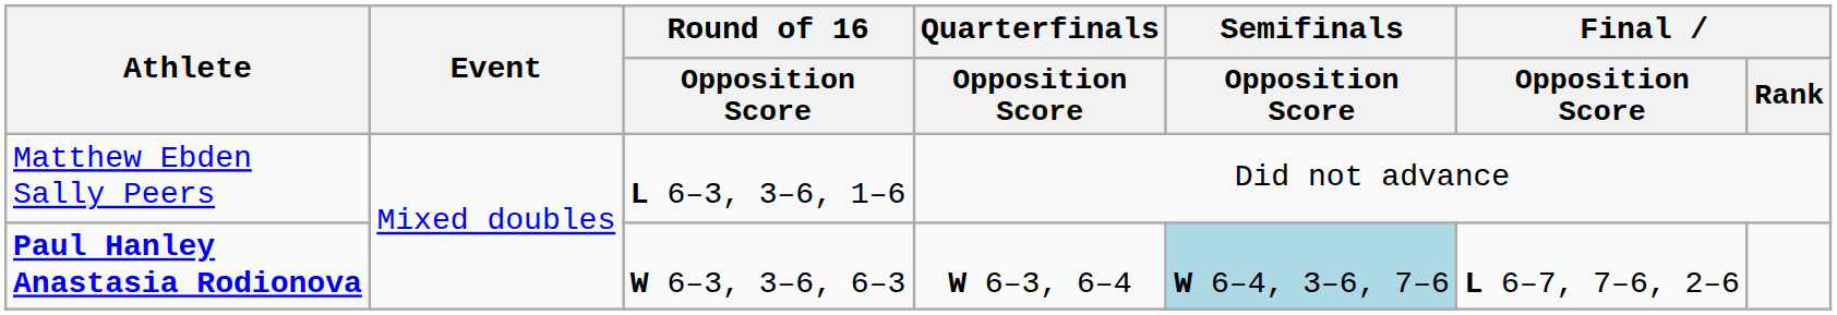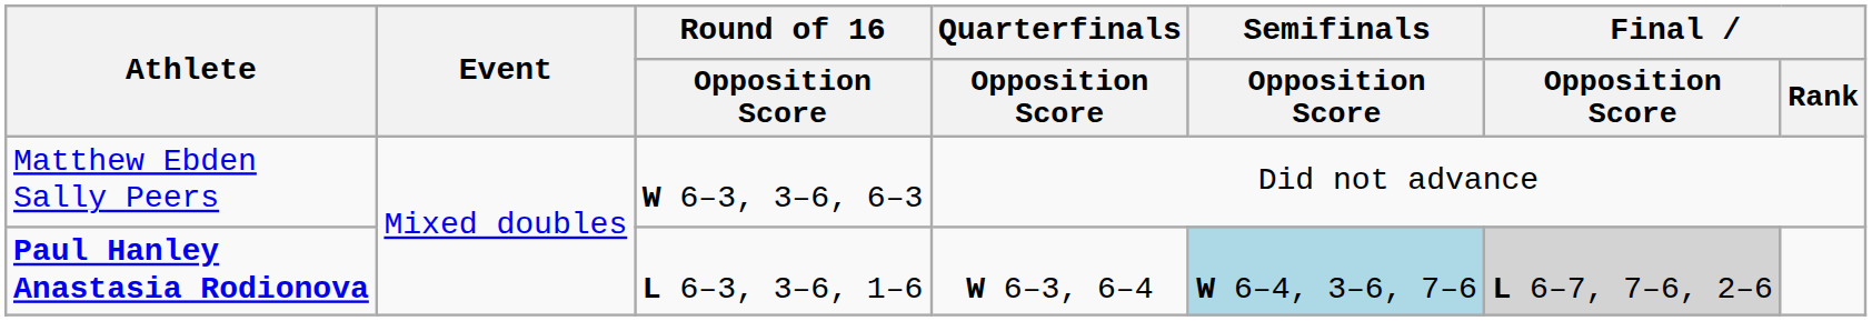Matthew Ebden Sally Peers | Round of 16 / Opposition Score: L 6–3, 3–6, 1–6 -> W 6–3, 3–6, 6–3
Paul Hanley Anastasia Rodionova | Round of 16 / Opposition Score: W 6–3, 3–6, 6–3 -> L 6–3, 3–6, 1–6
Paul Hanley Anastasia Rodionova | Final / Opposition Score: no background -> lightgrey background
